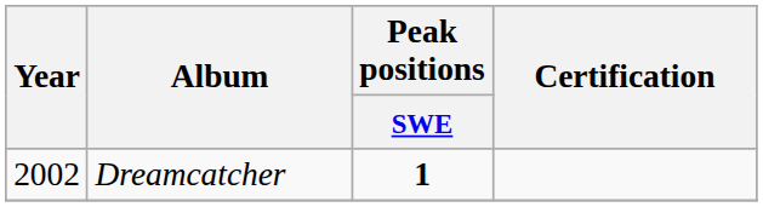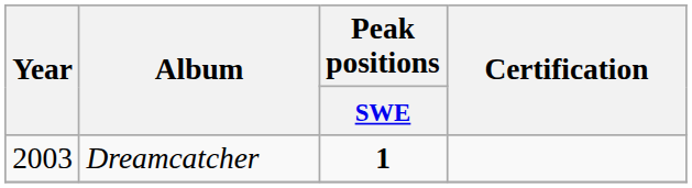Dreamcatcher | Year: 2002 -> 2003
